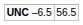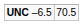UNC –6.5 | column 2: 56.5 -> 70.5
